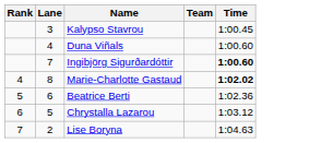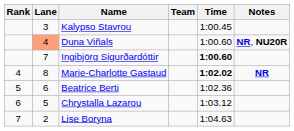+ column: Notes | NR, NU20R | NR
Duna Viñals | Lane: no background -> lightsalmon background
